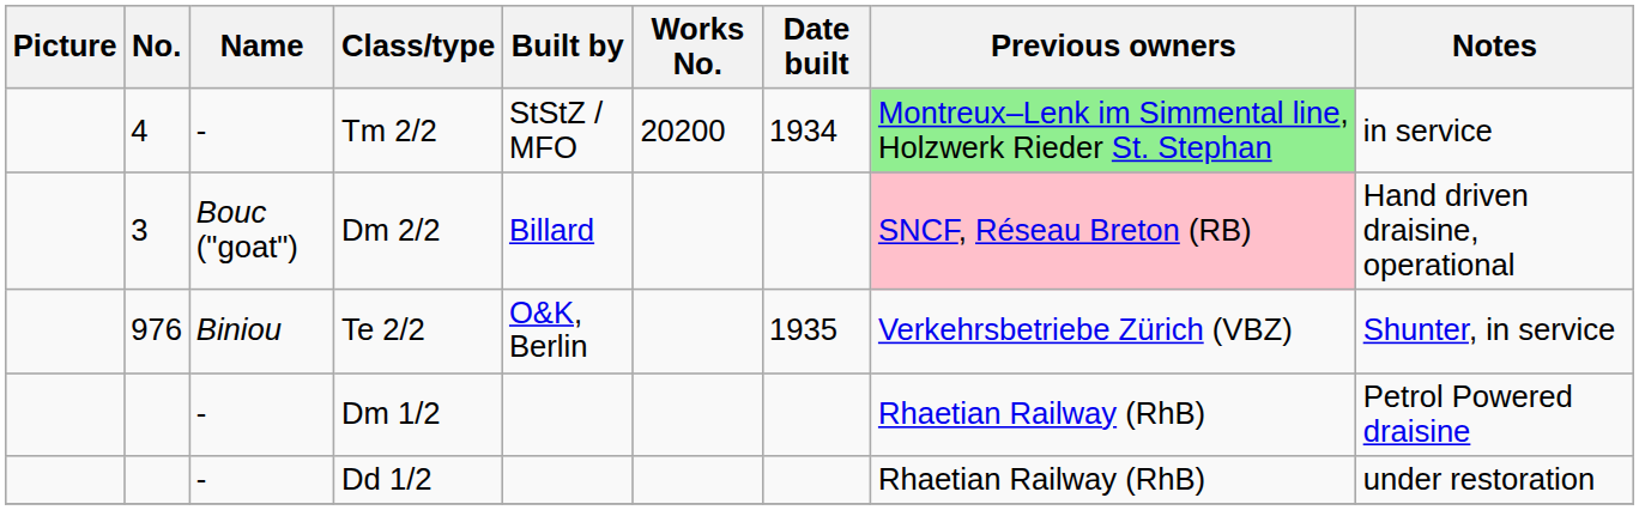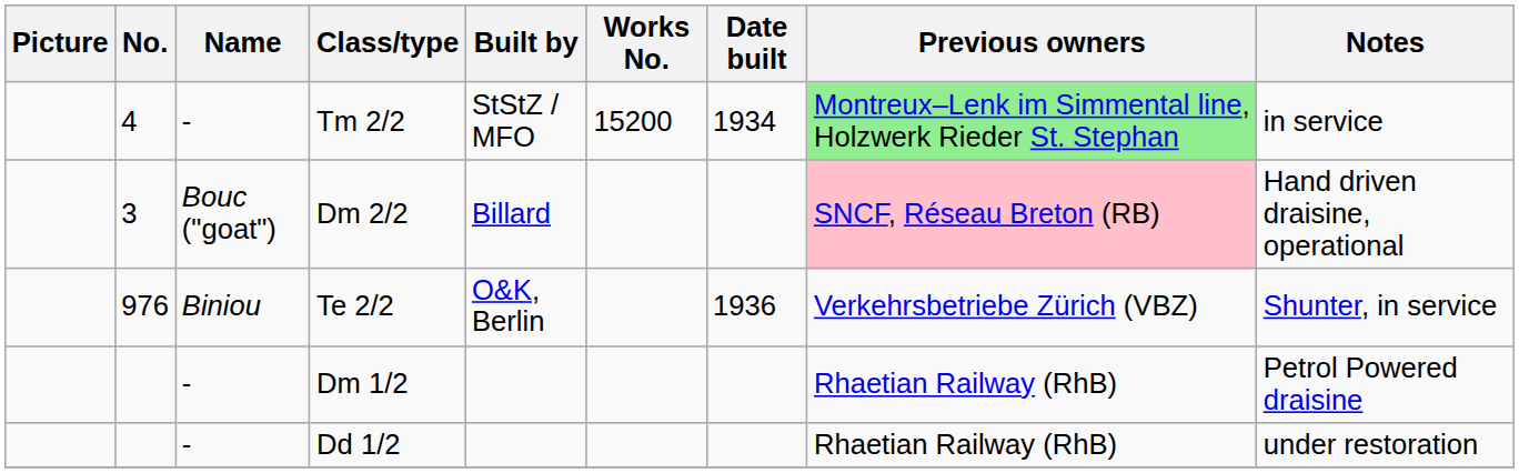Tm 2/2 | Works No.: 20200 -> 15200
Te 2/2 | Date built: 1935 -> 1936
